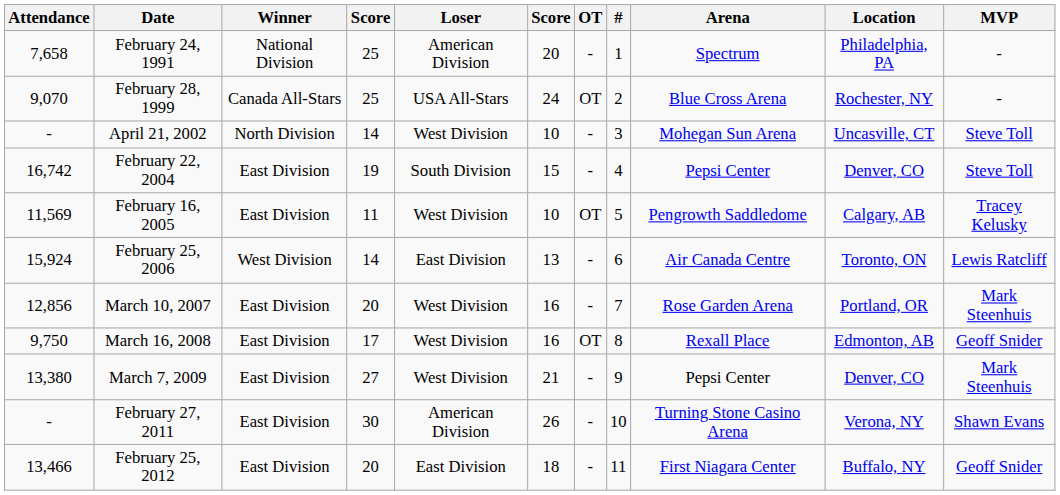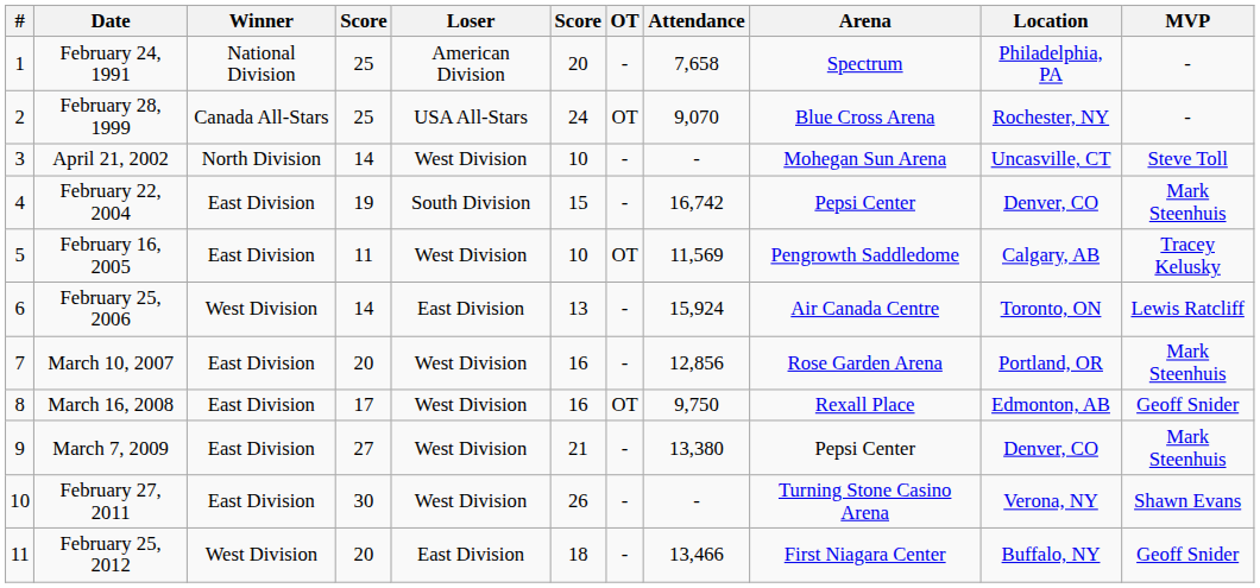columns swapped: # <-> Attendance
February 22, 2004 | MVP: Steve Toll -> Mark Steenhuis
February 27, 2011 | Loser: American Division -> West Division
February 25, 2012 | Winner: East Division -> West Division
